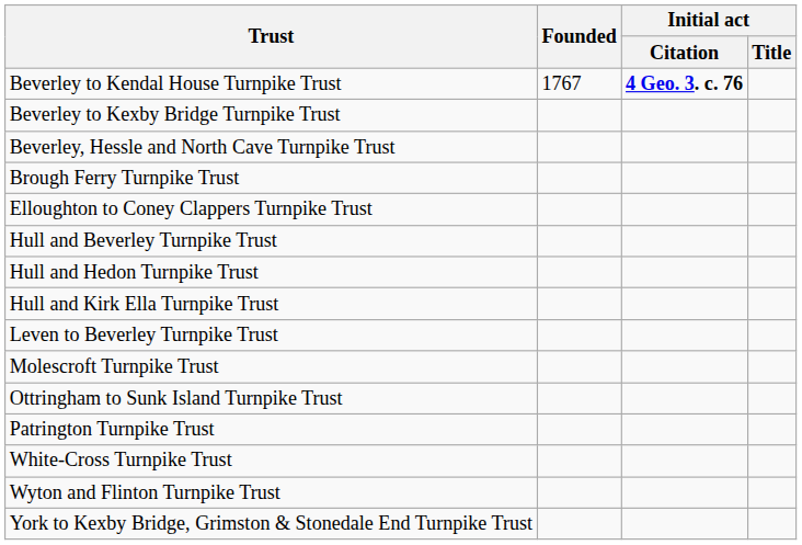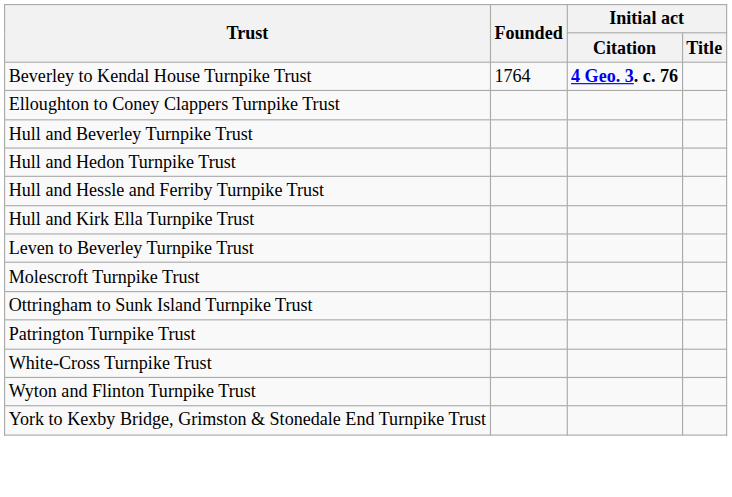Beverley to Kendal House Turnpike Trust | Founded: 1767 -> 1764
- row: Beverley to Kexby Bridge Turnpike Trust
- row: Beverley, Hessle and North Cave Turnpike Trust
- row: Brough Ferry Turnpike Trust
+ row: Hull and Hessle and Ferriby Turnpike Trust
